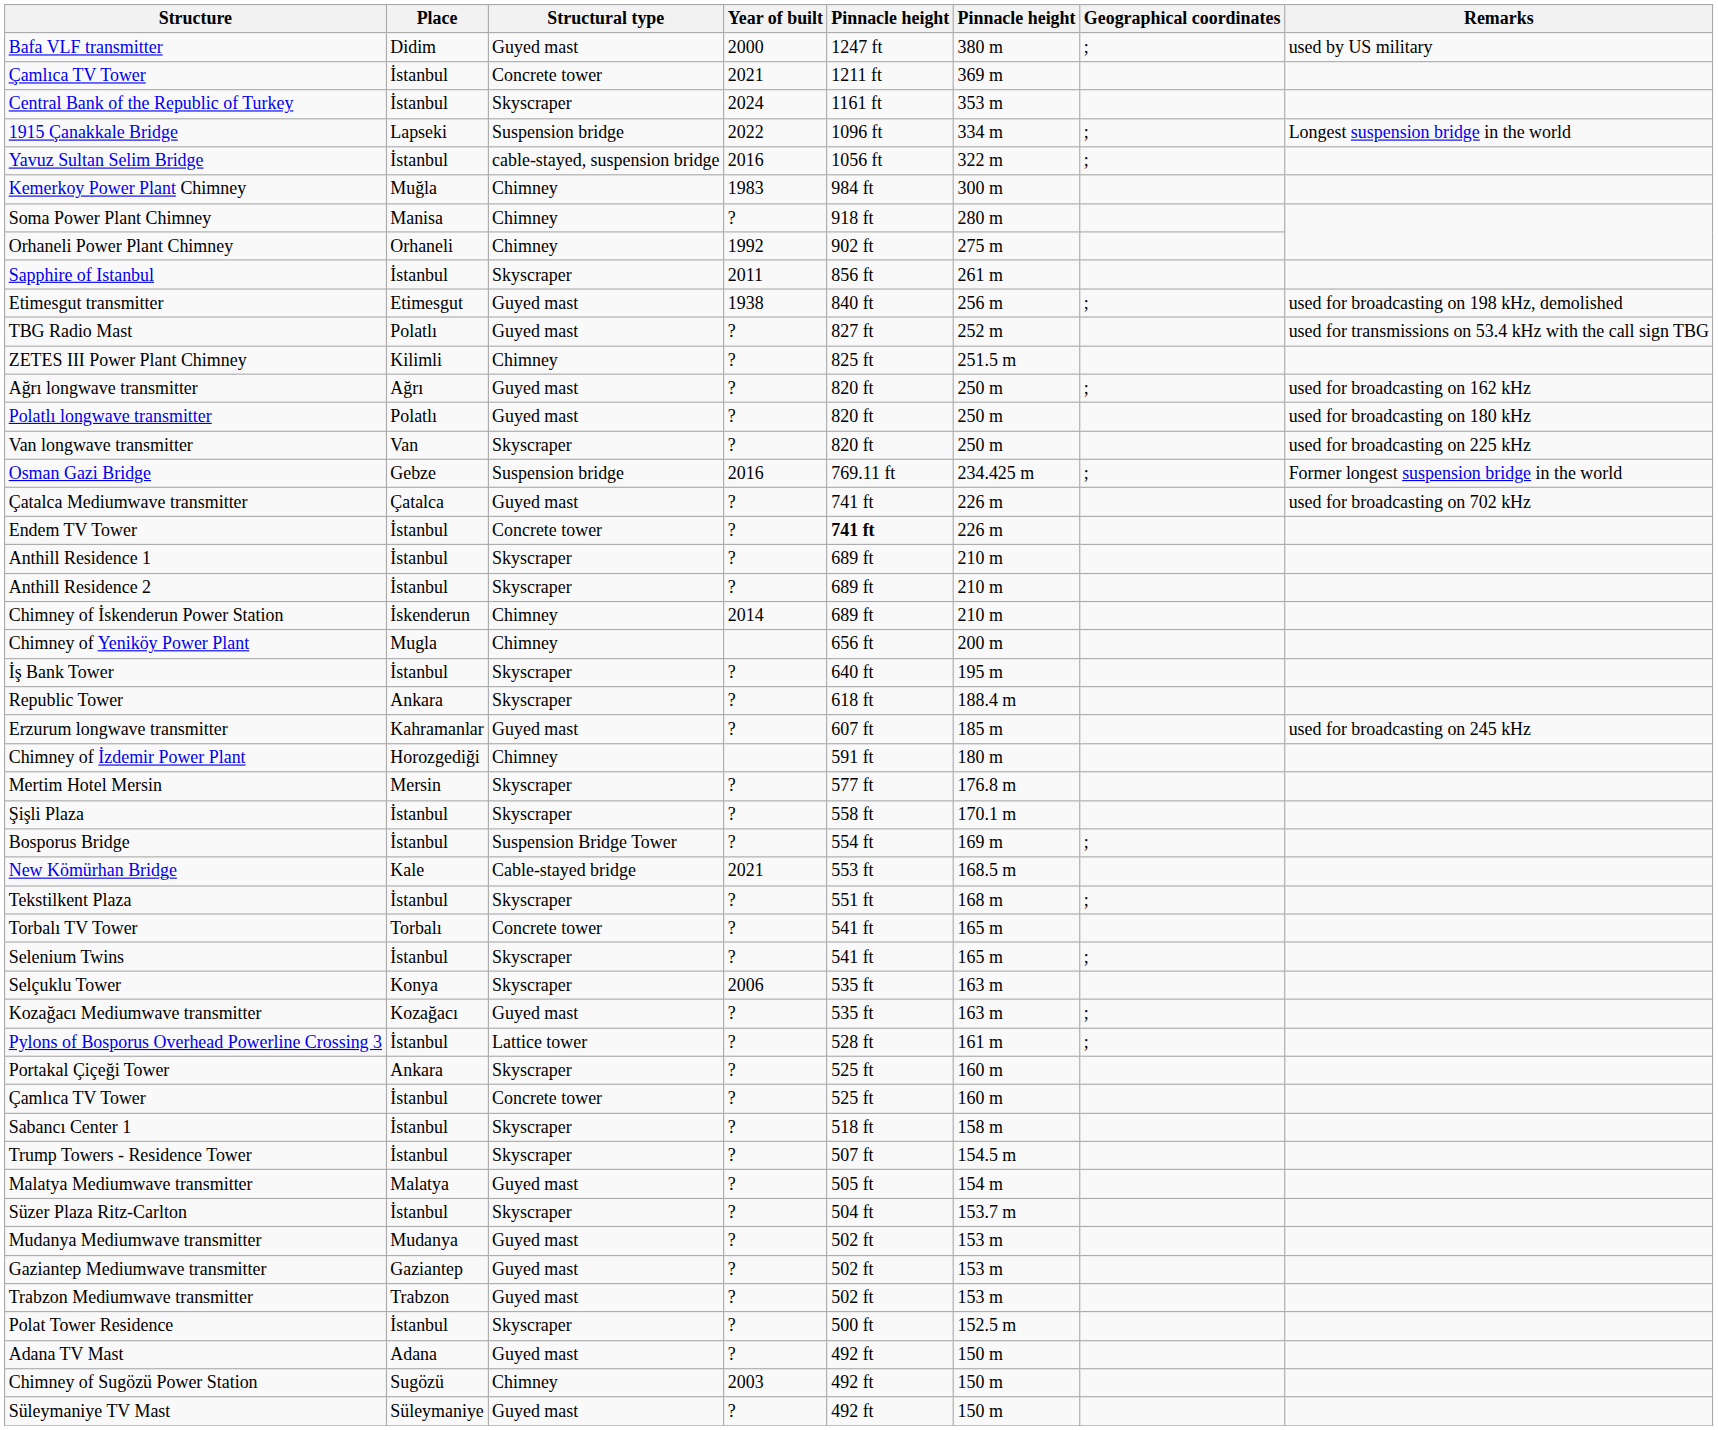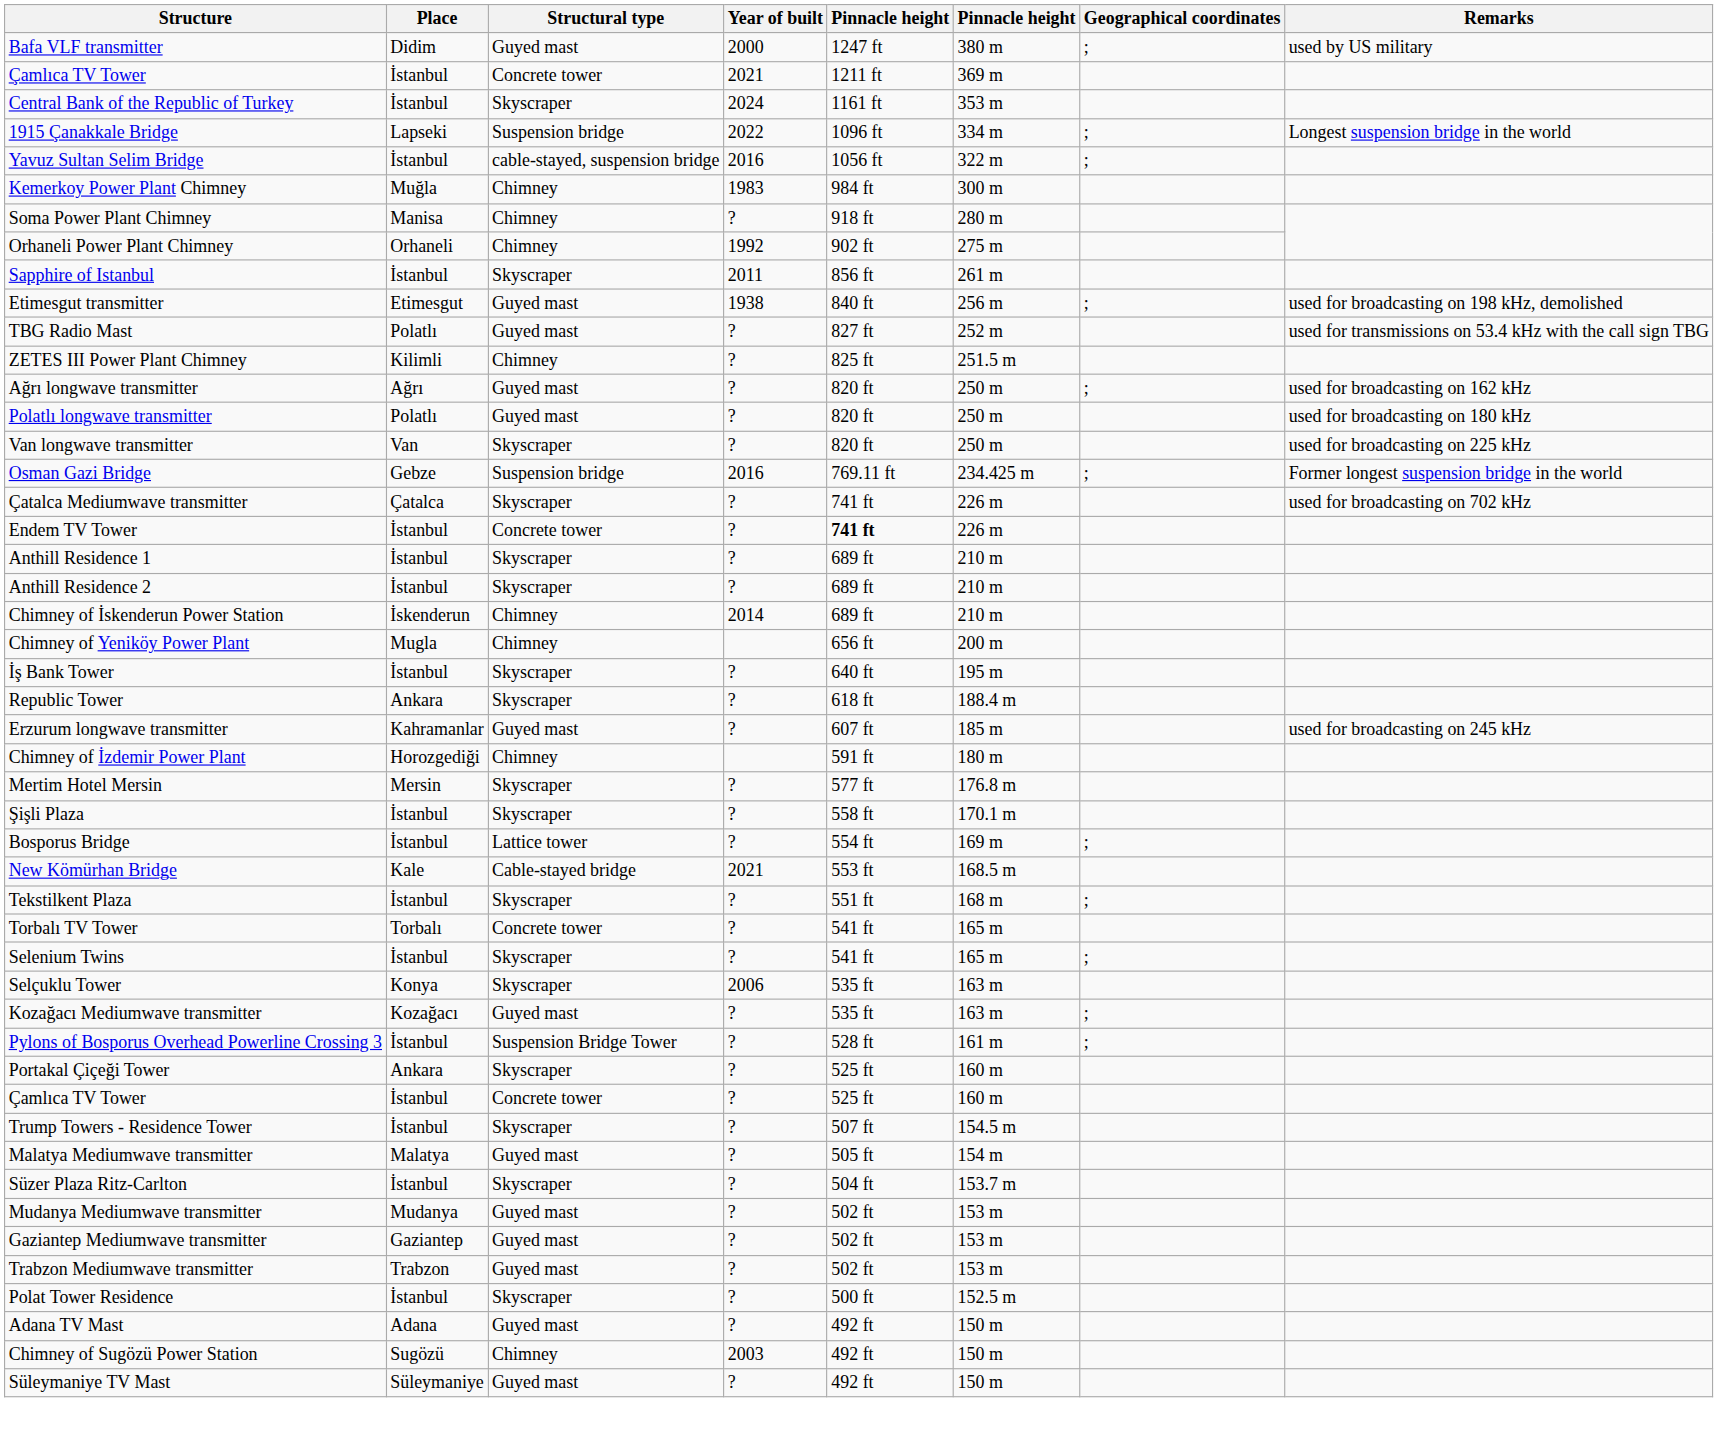Çatalca Mediumwave transmitter | Structural type: Guyed mast -> Skyscraper
Bosporus Bridge | Structural type: Suspension Bridge Tower -> Lattice tower
Pylons of Bosporus Overhead Powerline Crossing 3 | Structural type: Lattice tower -> Suspension Bridge Tower
- row: Sabancı Center 1 | İstanbul | Skyscraper | ? | 518 ft | 158 m
